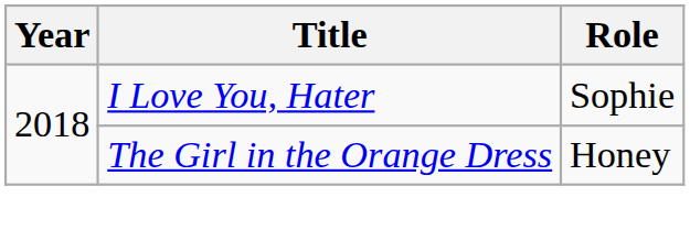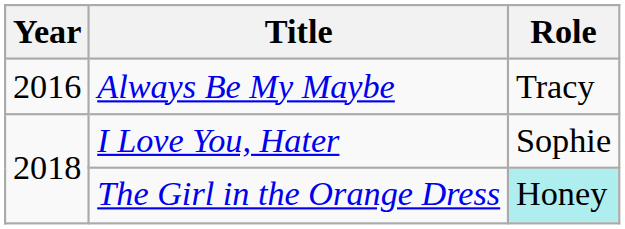+ row: 2016 | Always Be My Maybe | Tracy
The Girl in the Orange Dress | Role: no background -> paleturquoise background
